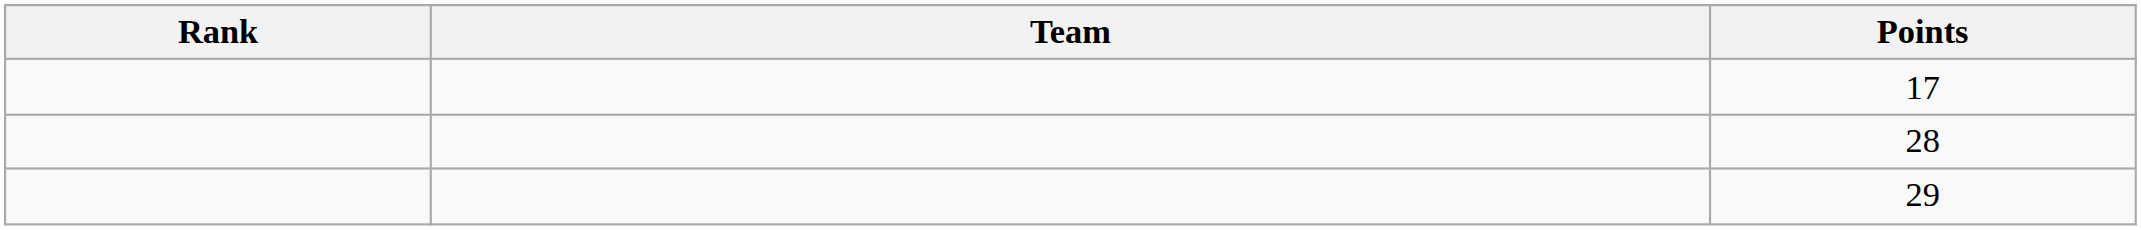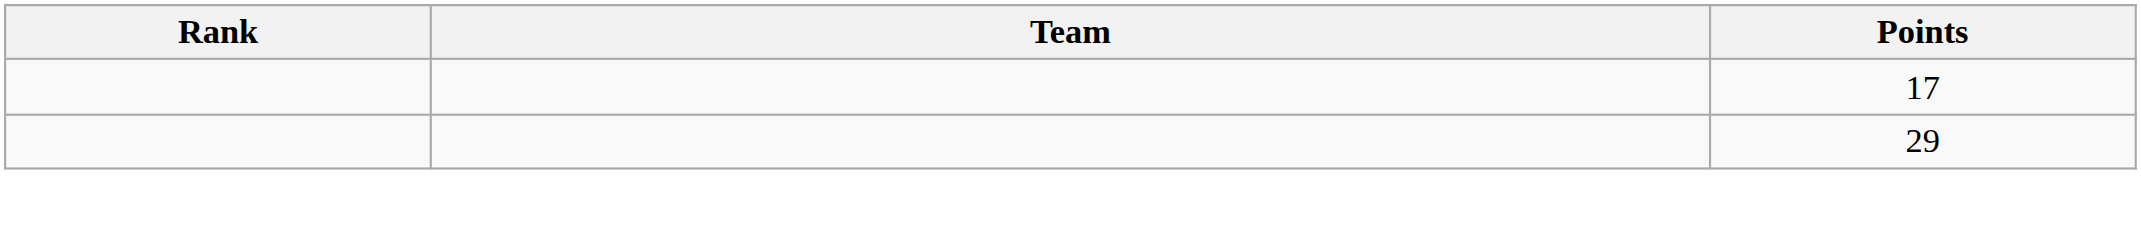- row: 28
